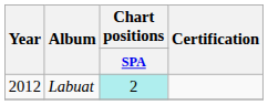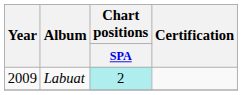Labuat | Year: 2012 -> 2009
